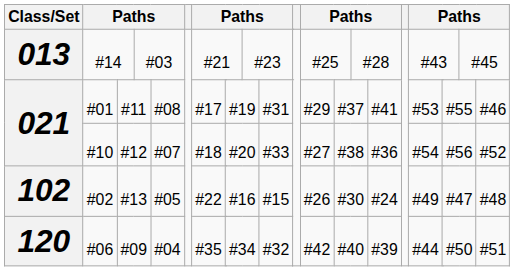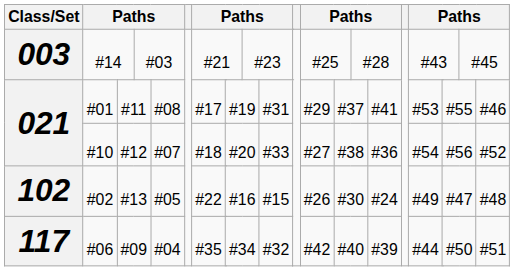#14 | Class/Set: 013 -> 003
#06 | Class/Set: 120 -> 117
